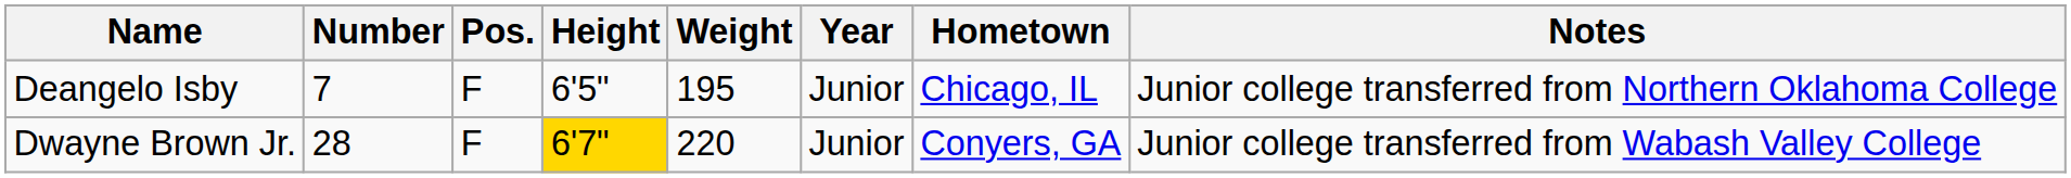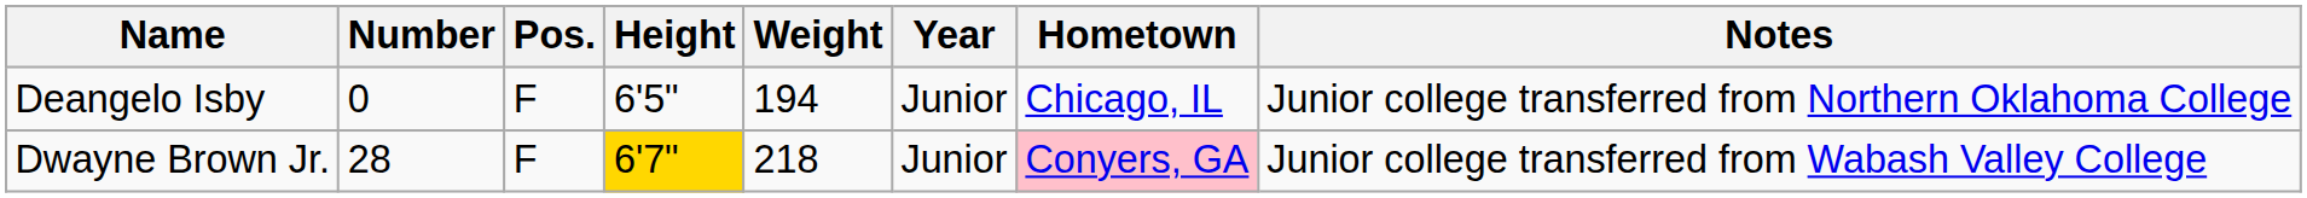Deangelo Isby | Number: 7 -> 0
Deangelo Isby | Weight: 195 -> 194
Dwayne Brown Jr. | Weight: 220 -> 218
Dwayne Brown Jr. | Hometown: no background -> pink background
